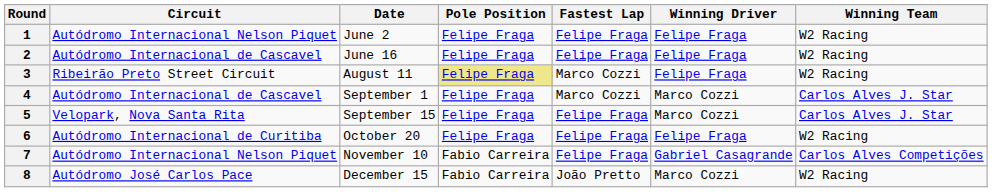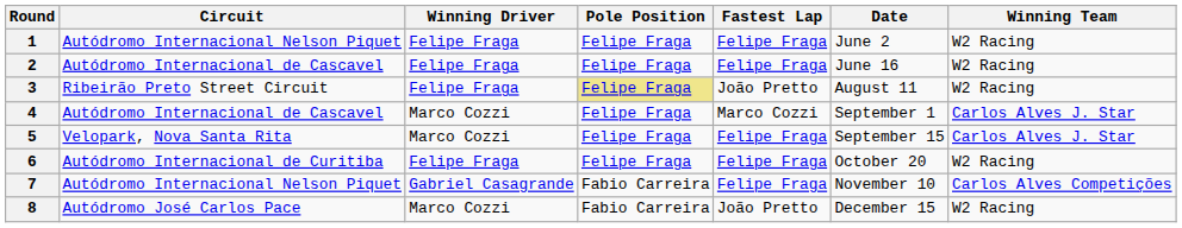columns swapped: Date <-> Winning Driver
3 | Fastest Lap: Marco Cozzi -> João Pretto
